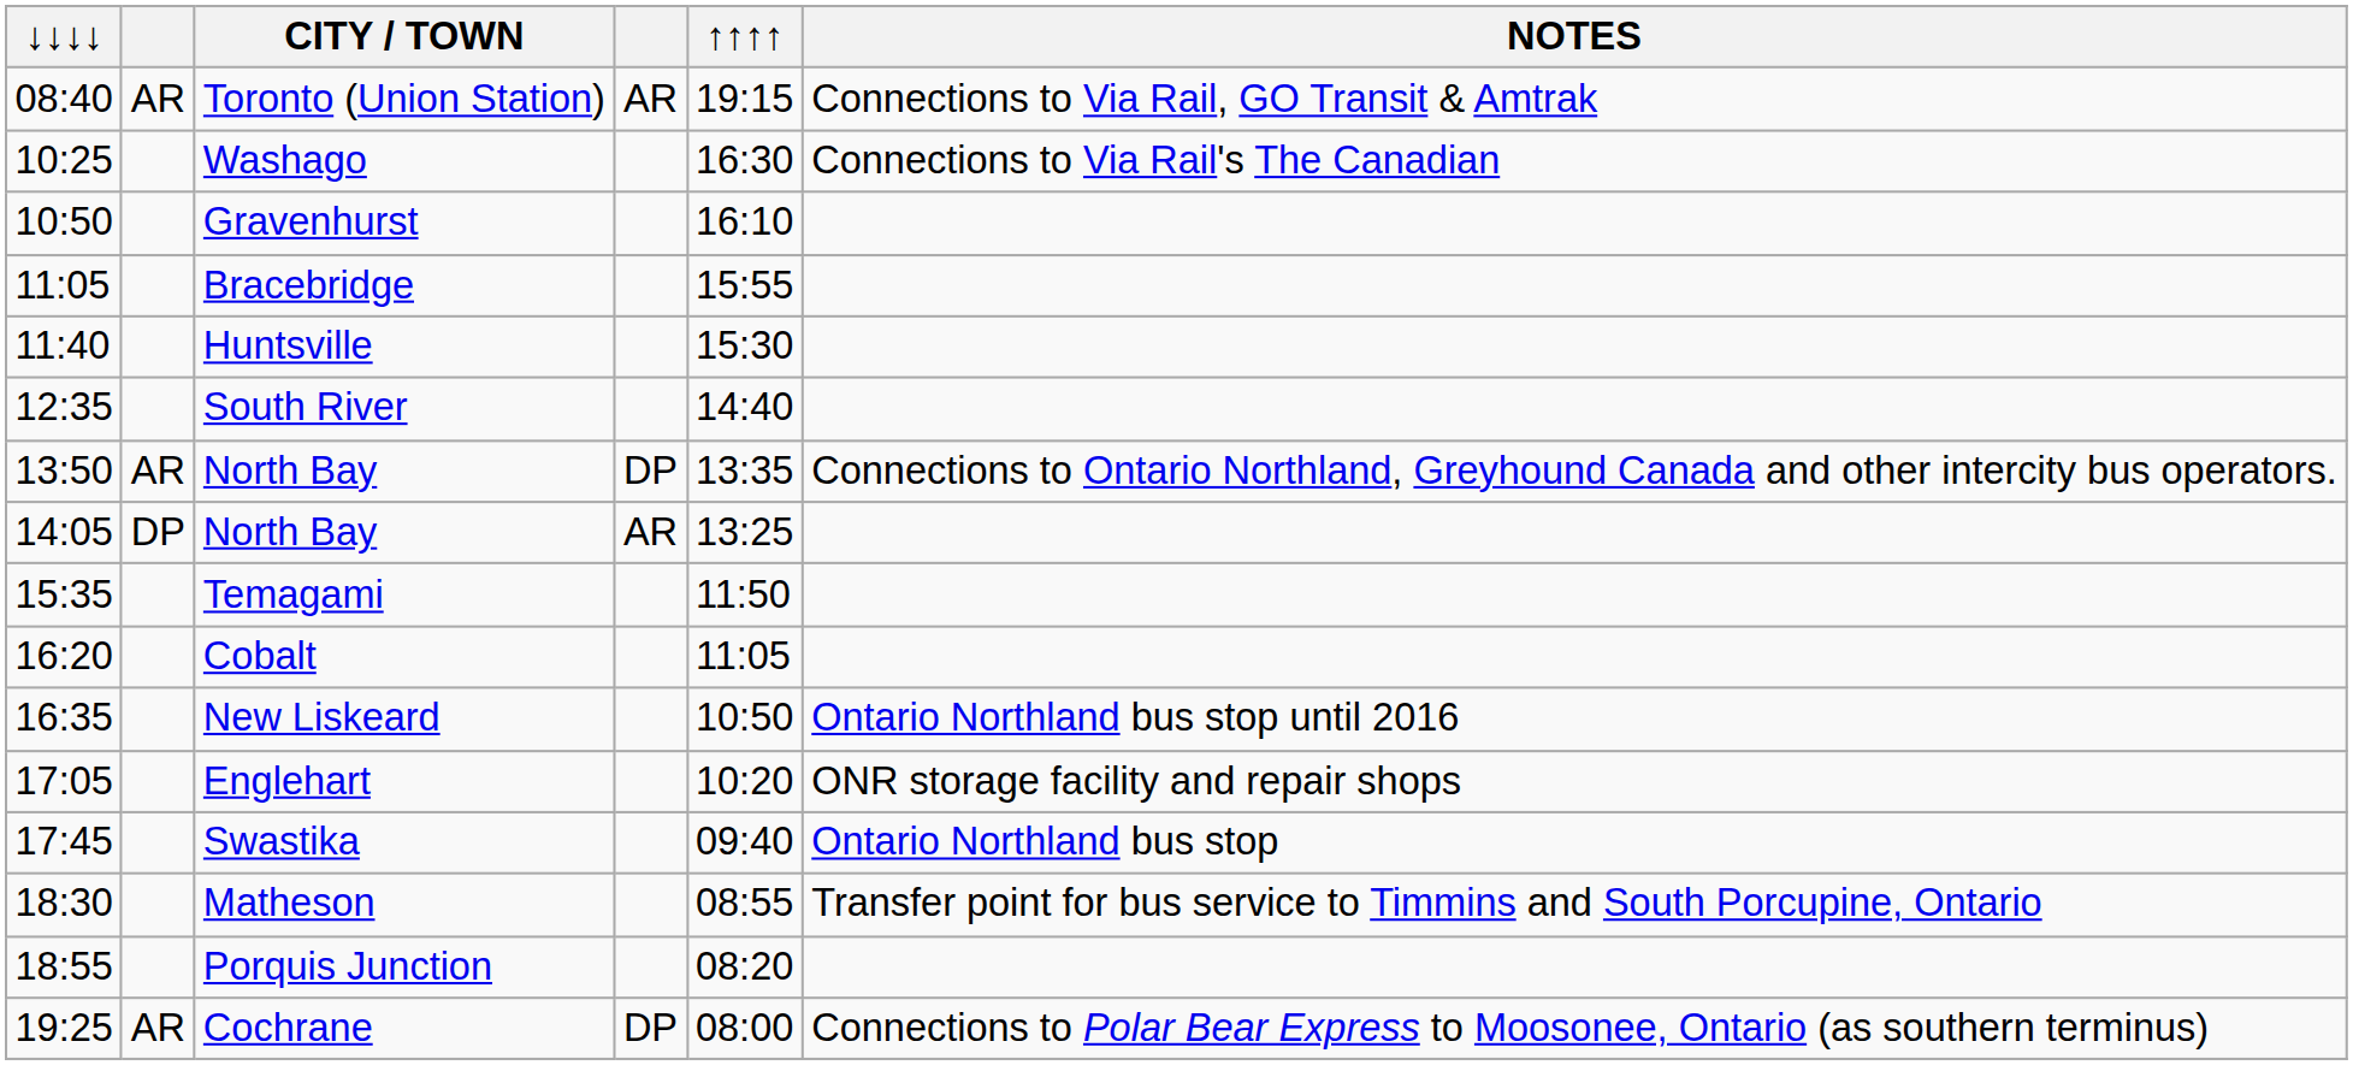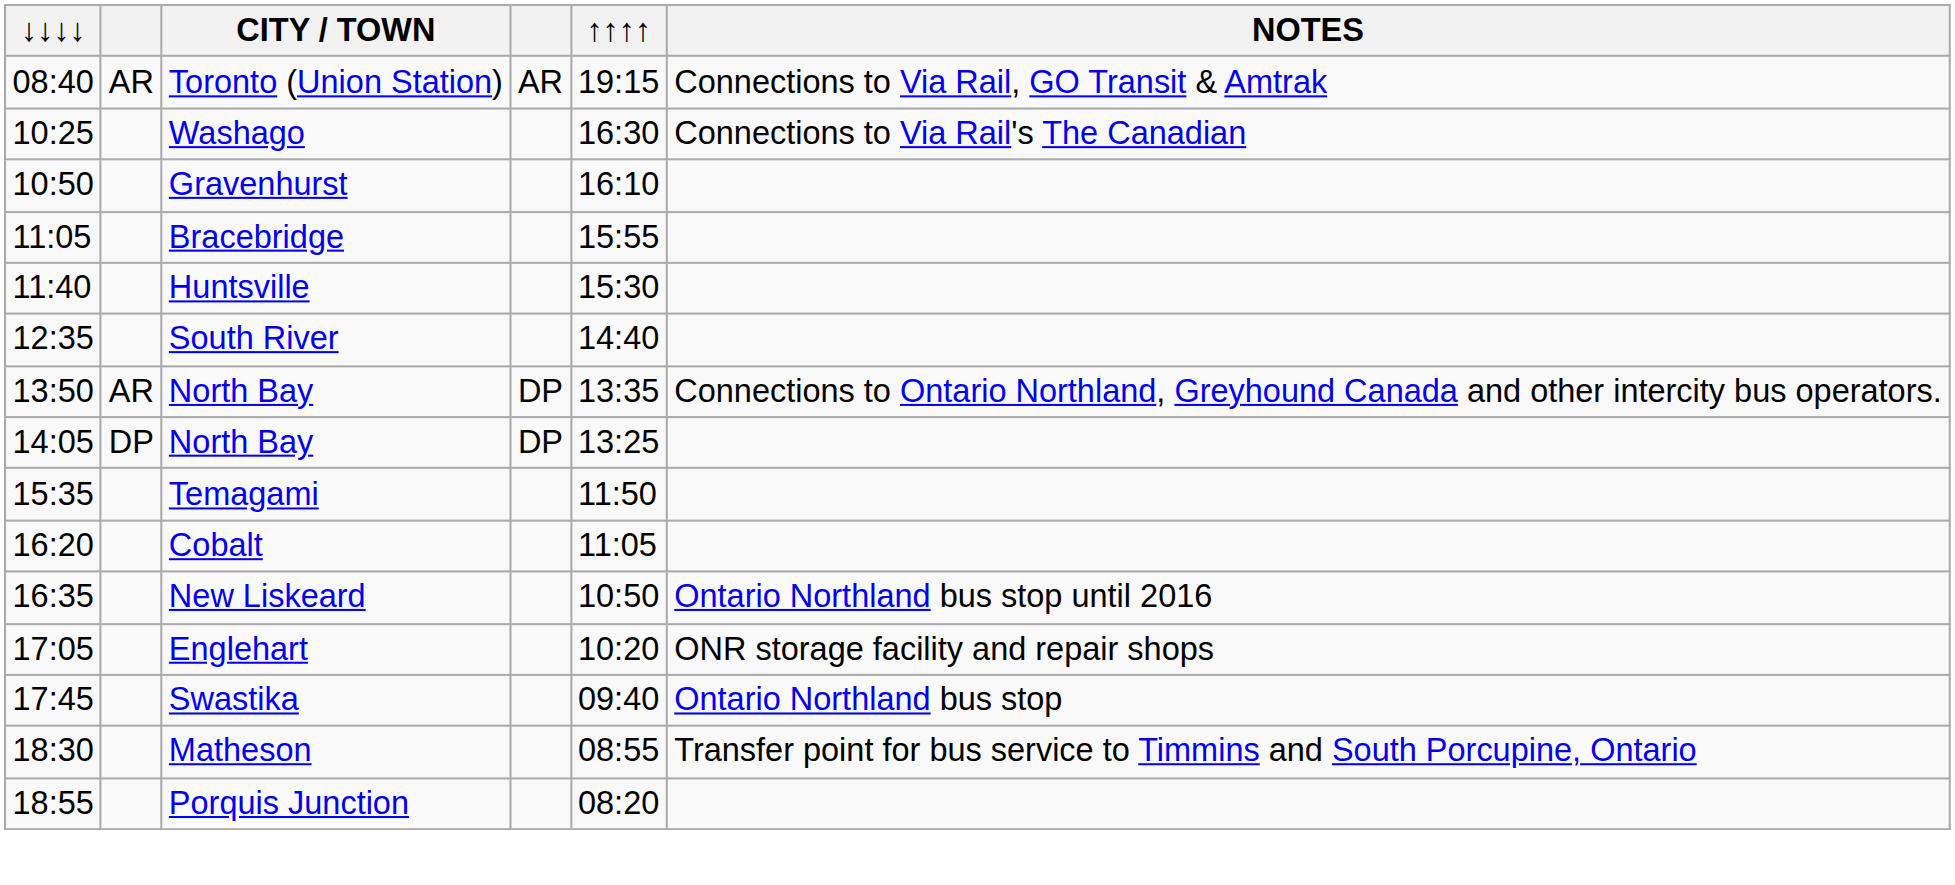14:05 / North Bay | column 4: AR -> DP
- row: 19:25 | AR | Cochrane | DP | 08:00 | Connections to Polar Bear Express to Moosonee, Ontario (as southern terminus)
